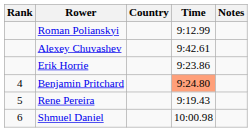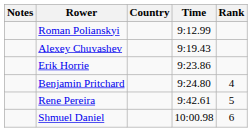columns swapped: Rank <-> Notes
Alexey Chuvashev | Time: 9:42.61 -> 9:19.43
Benjamin Pritchard | Time: lightsalmon background -> no background
Rene Pereira | Time: 9:19.43 -> 9:42.61
